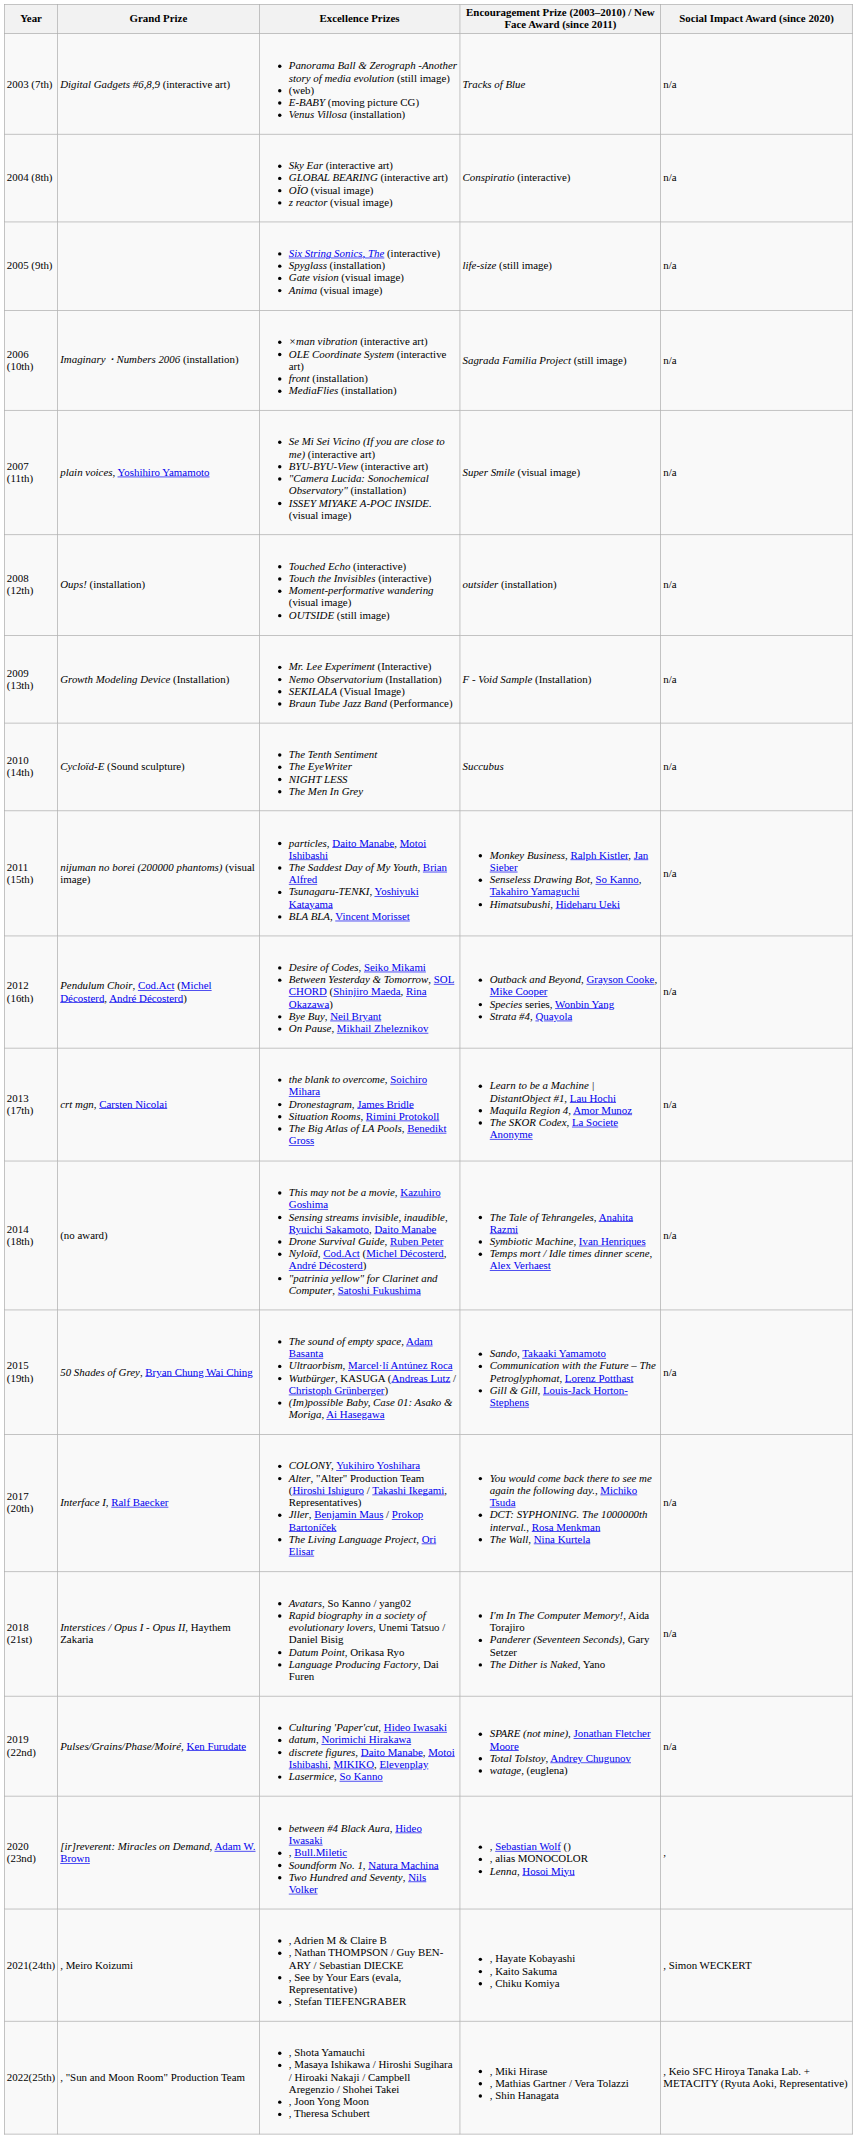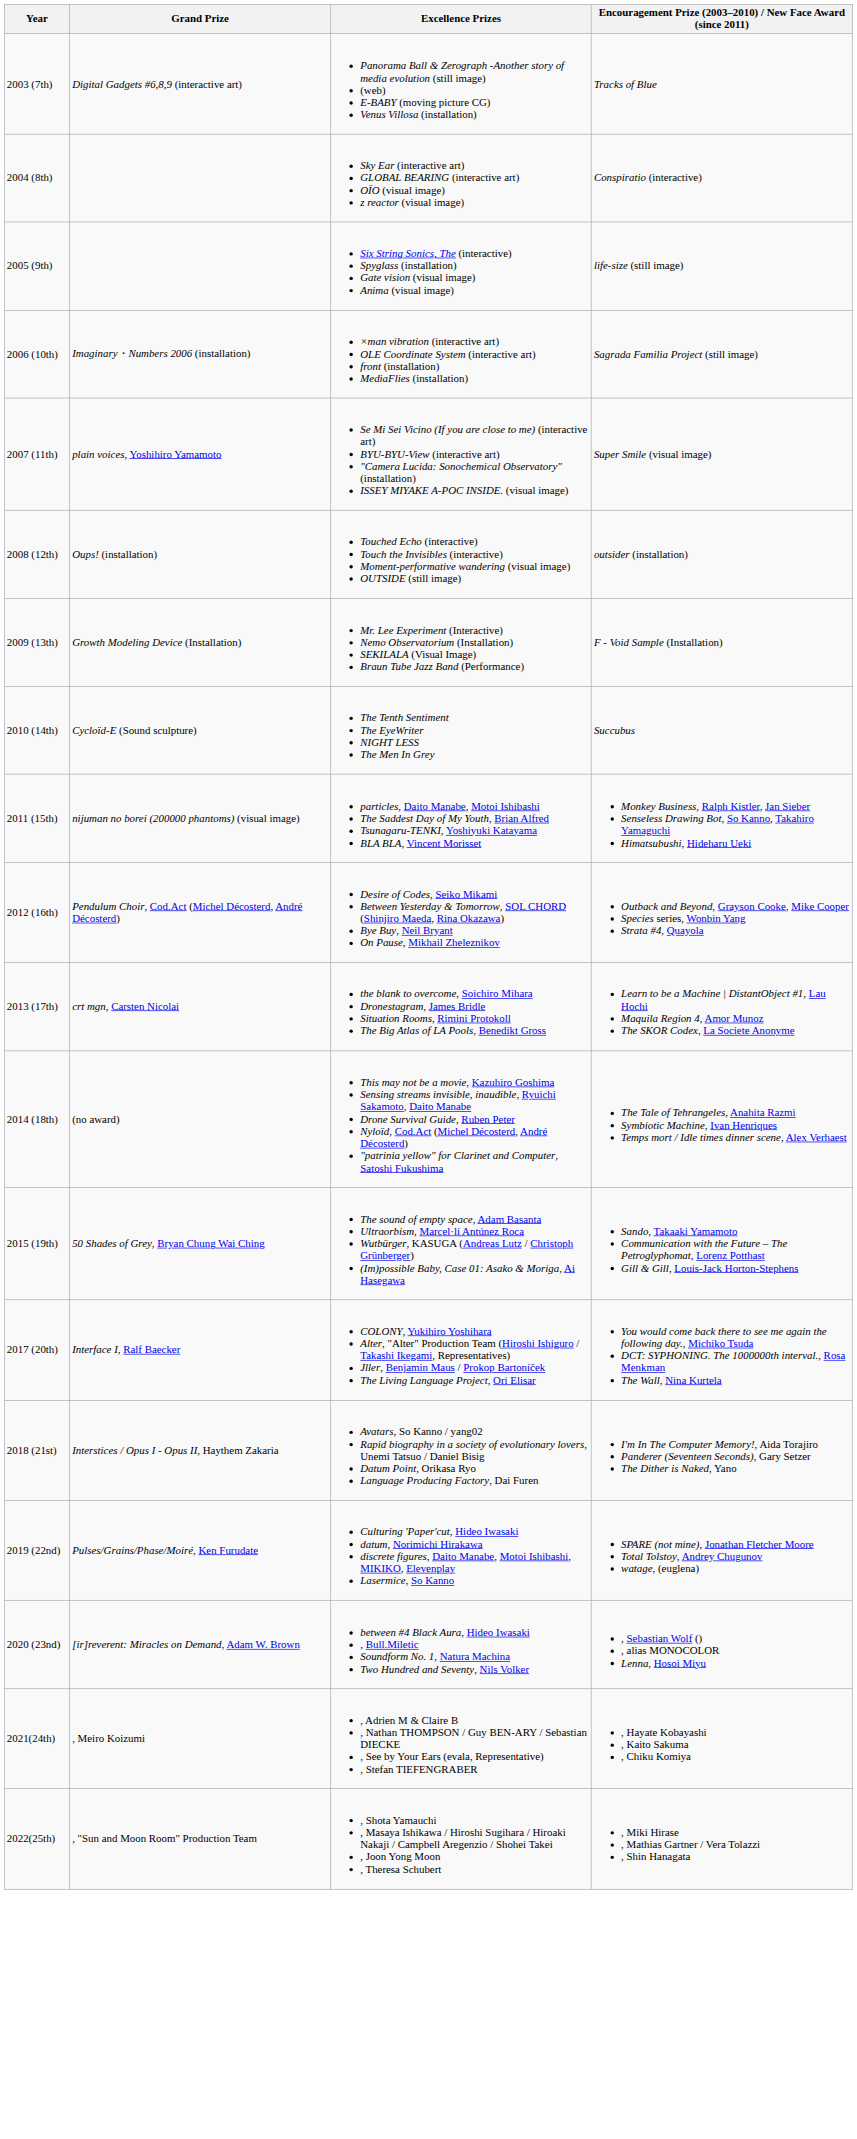- column: Social Impact Award (since 2020) | n/a | n/a | n/a | n/a | n/a | n/a | n/a | n/a | n/a | n/a | n/a | n/a | n/a | n/a | n/a | n/a | , | , Simon WECKERT | , Keio SFC Hiroya Tanaka Lab. + METACITY (Ryuta Aoki, Representative)
